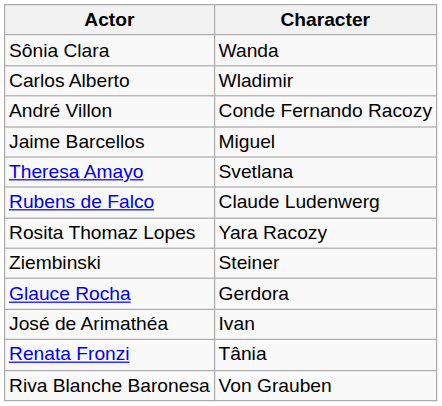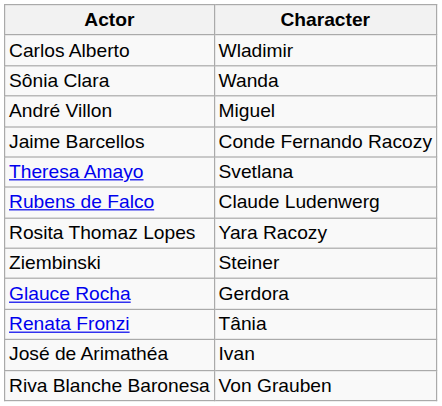rows swapped: Carlos Alberto <-> Sônia Clara
André Villon | Character: Conde Fernando Racozy -> Miguel
Jaime Barcellos | Character: Miguel -> Conde Fernando Racozy
rows swapped: José de Arimathéa <-> Renata Fronzi
